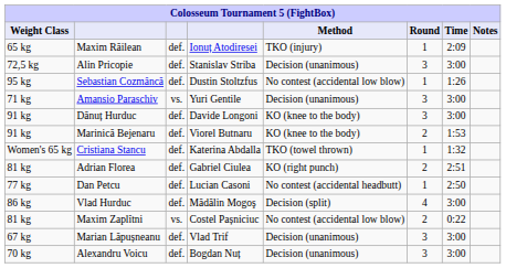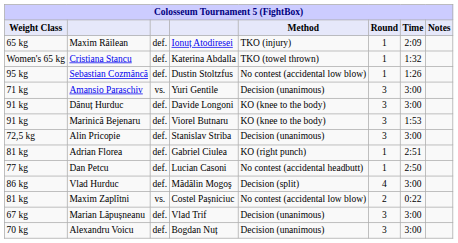rows swapped: Cristiana Stancu <-> Alin Pricopie
Marinică Bejenaru | Round: 2 -> 3
Adrian Florea | Round: 2 -> 1
